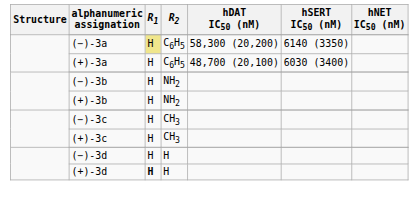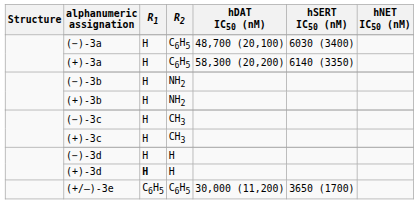(−)-3a | R1: khaki background -> no background
(−)-3a | hDAT IC50 (nM): 58,300 (20,200) -> 48,700 (20,100)
(−)-3a | hSERT IC50 (nM): 6140 (3350) -> 6030 (3400)
(+)-3a | hDAT IC50 (nM): 48,700 (20,100) -> 58,300 (20,200)
(+)-3a | hSERT IC50 (nM): 6030 (3400) -> 6140 (3350)
+ row: (+/—)-3e | C6H5 | C6H5 | 30,000 (11,200) | 3650 (1700)
